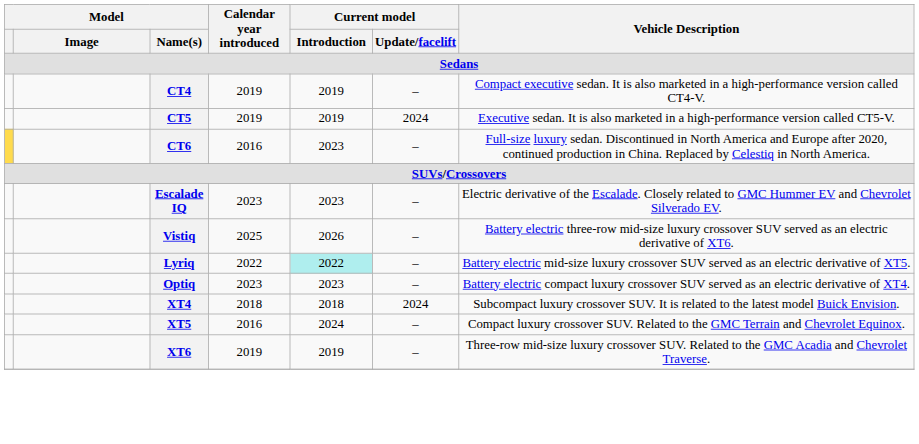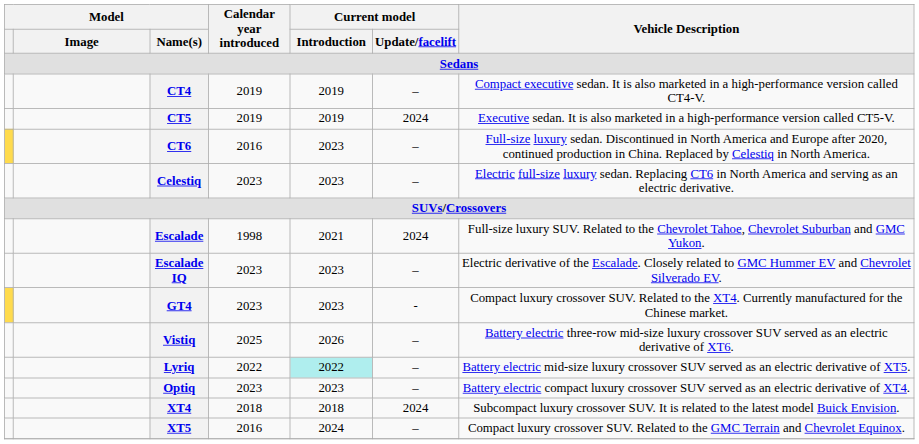+ row: Celestiq | 2023 | 2023 | – | Electric full-size luxury sedan. Replacing CT6 in North America and serving as an electric derivative.
+ row: Escalade | 1998 | 2021 | 2024 | Full-size luxury SUV. Related to the Chevrolet Tahoe, Chevrolet Suburban and GMC Yukon.
+ row: GT4 | 2023 | 2023 | - | Compact luxury crossover SUV. Related to the XT4. Currently manufactured for the Chinese market.
- row: XT6 | 2019 | 2019 | – | Three-row mid-size luxury crossover SUV. Related to the GMC Acadia and Chevrolet Traverse.
